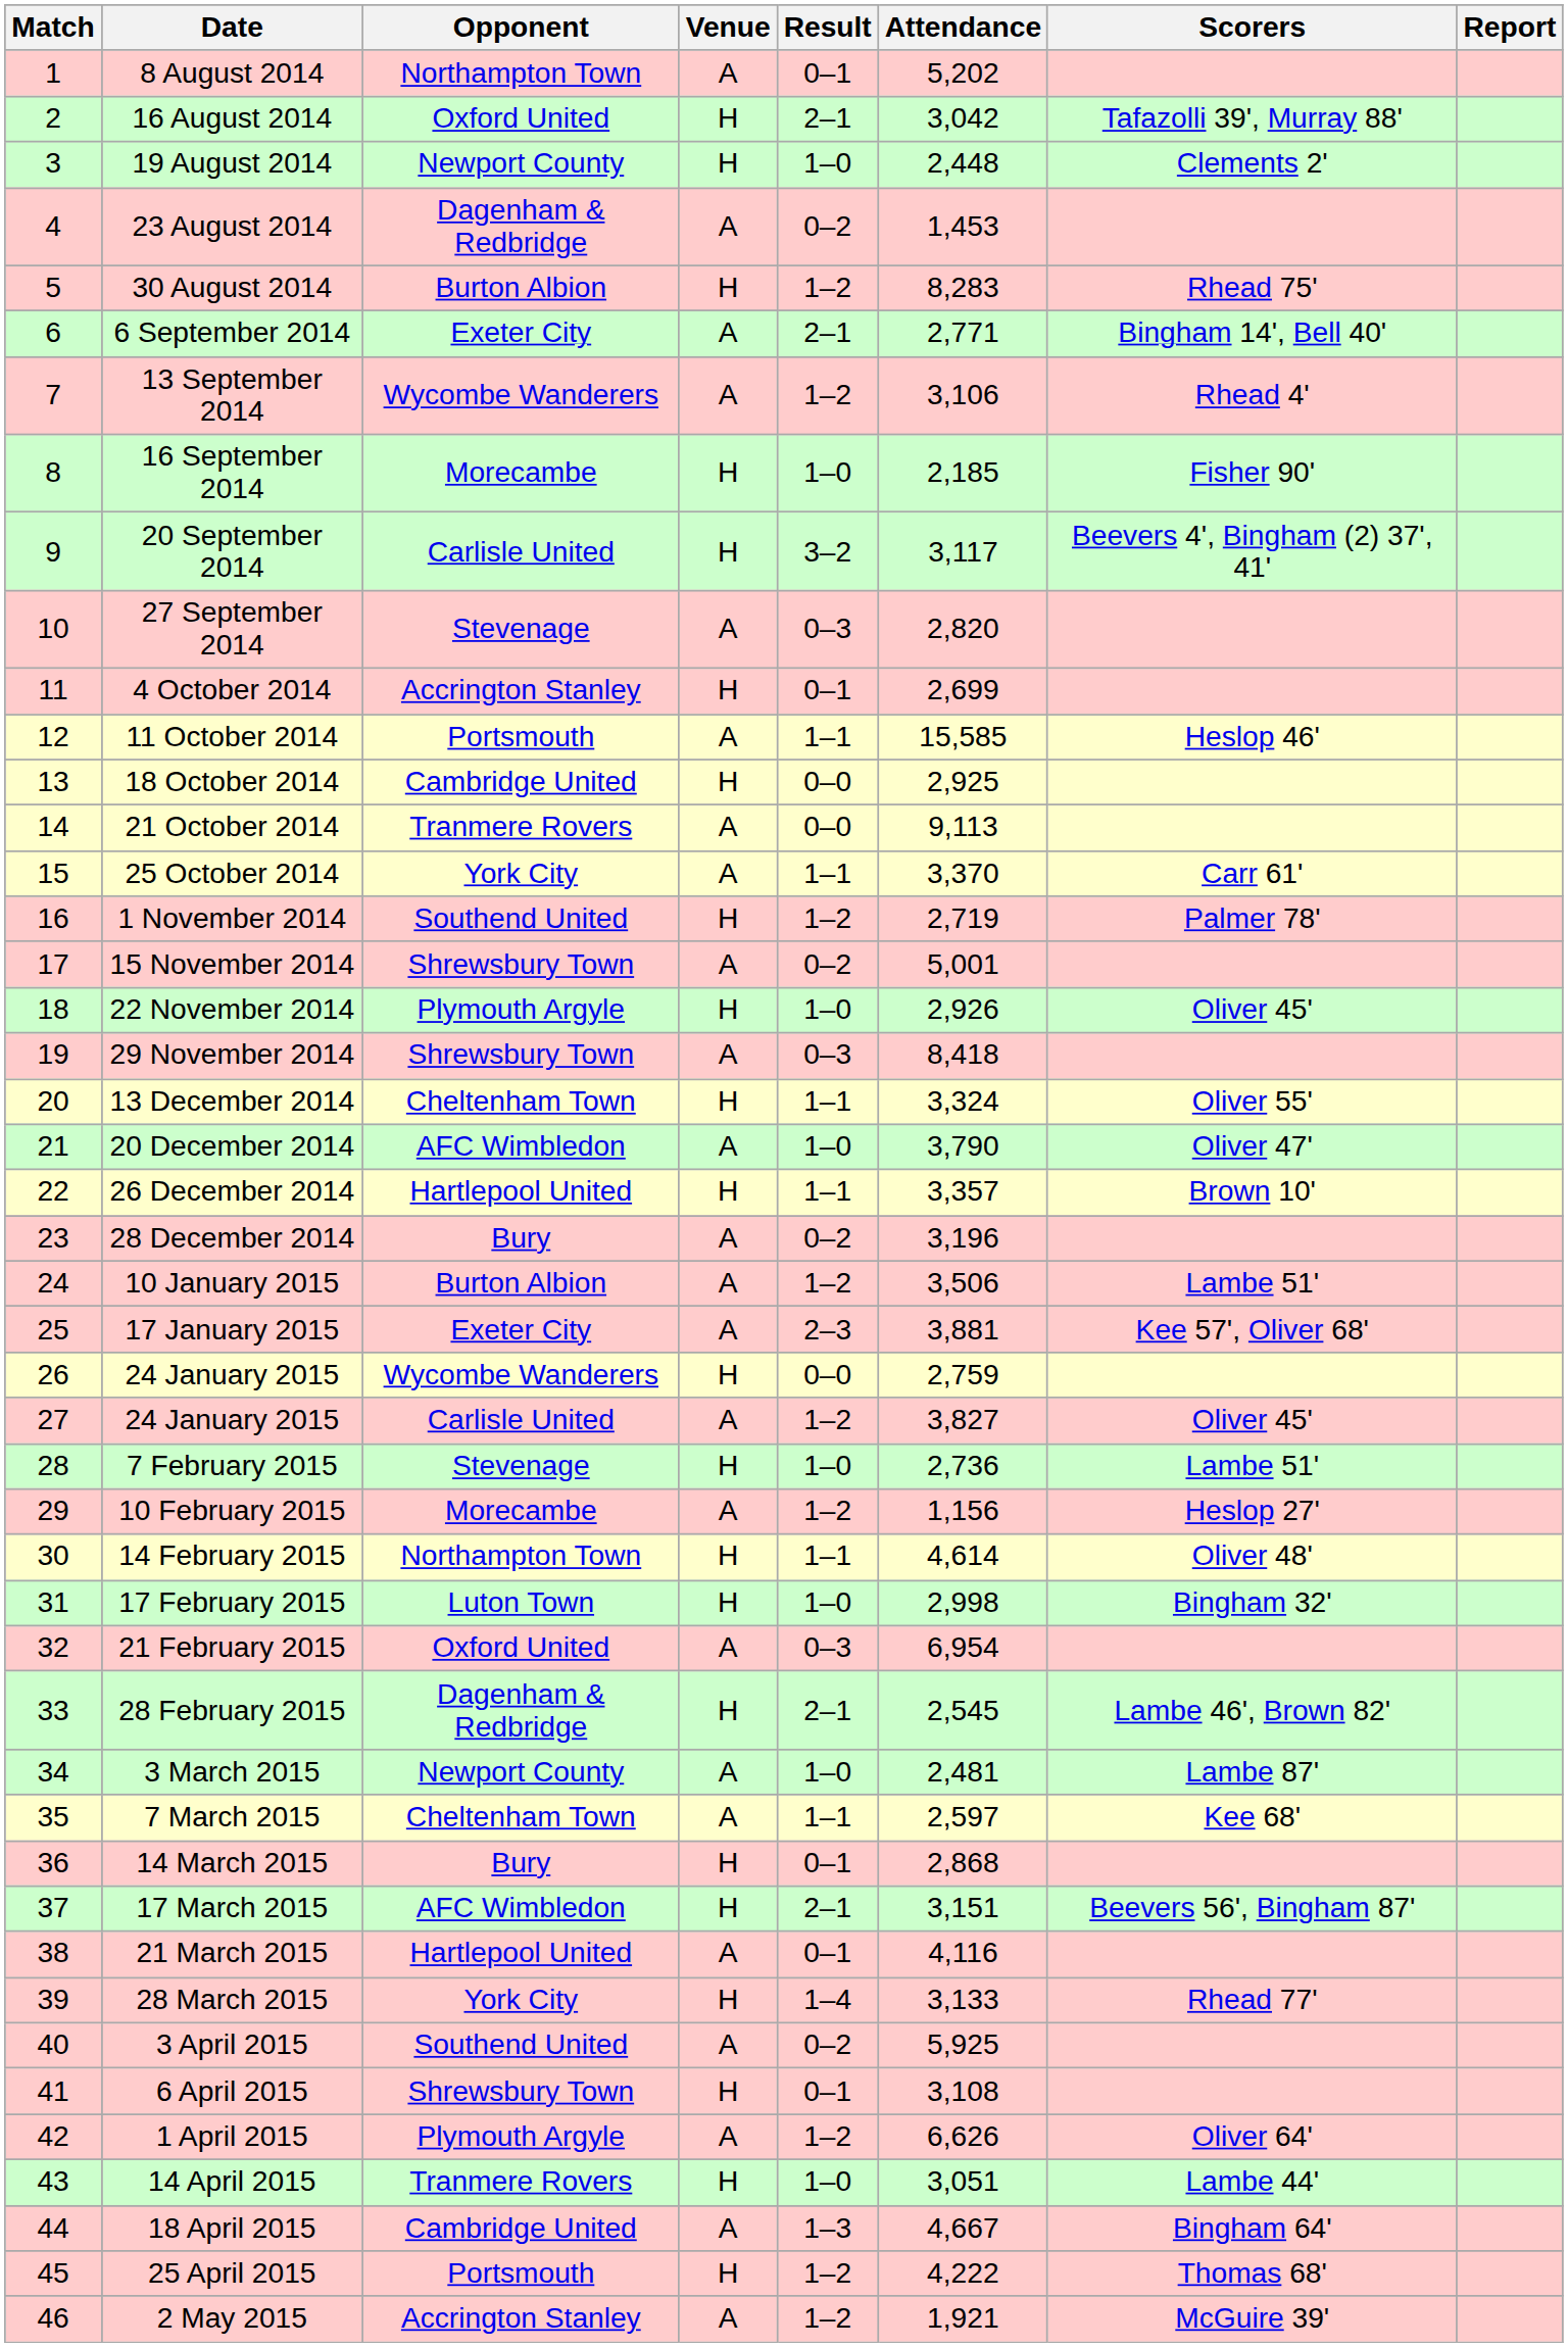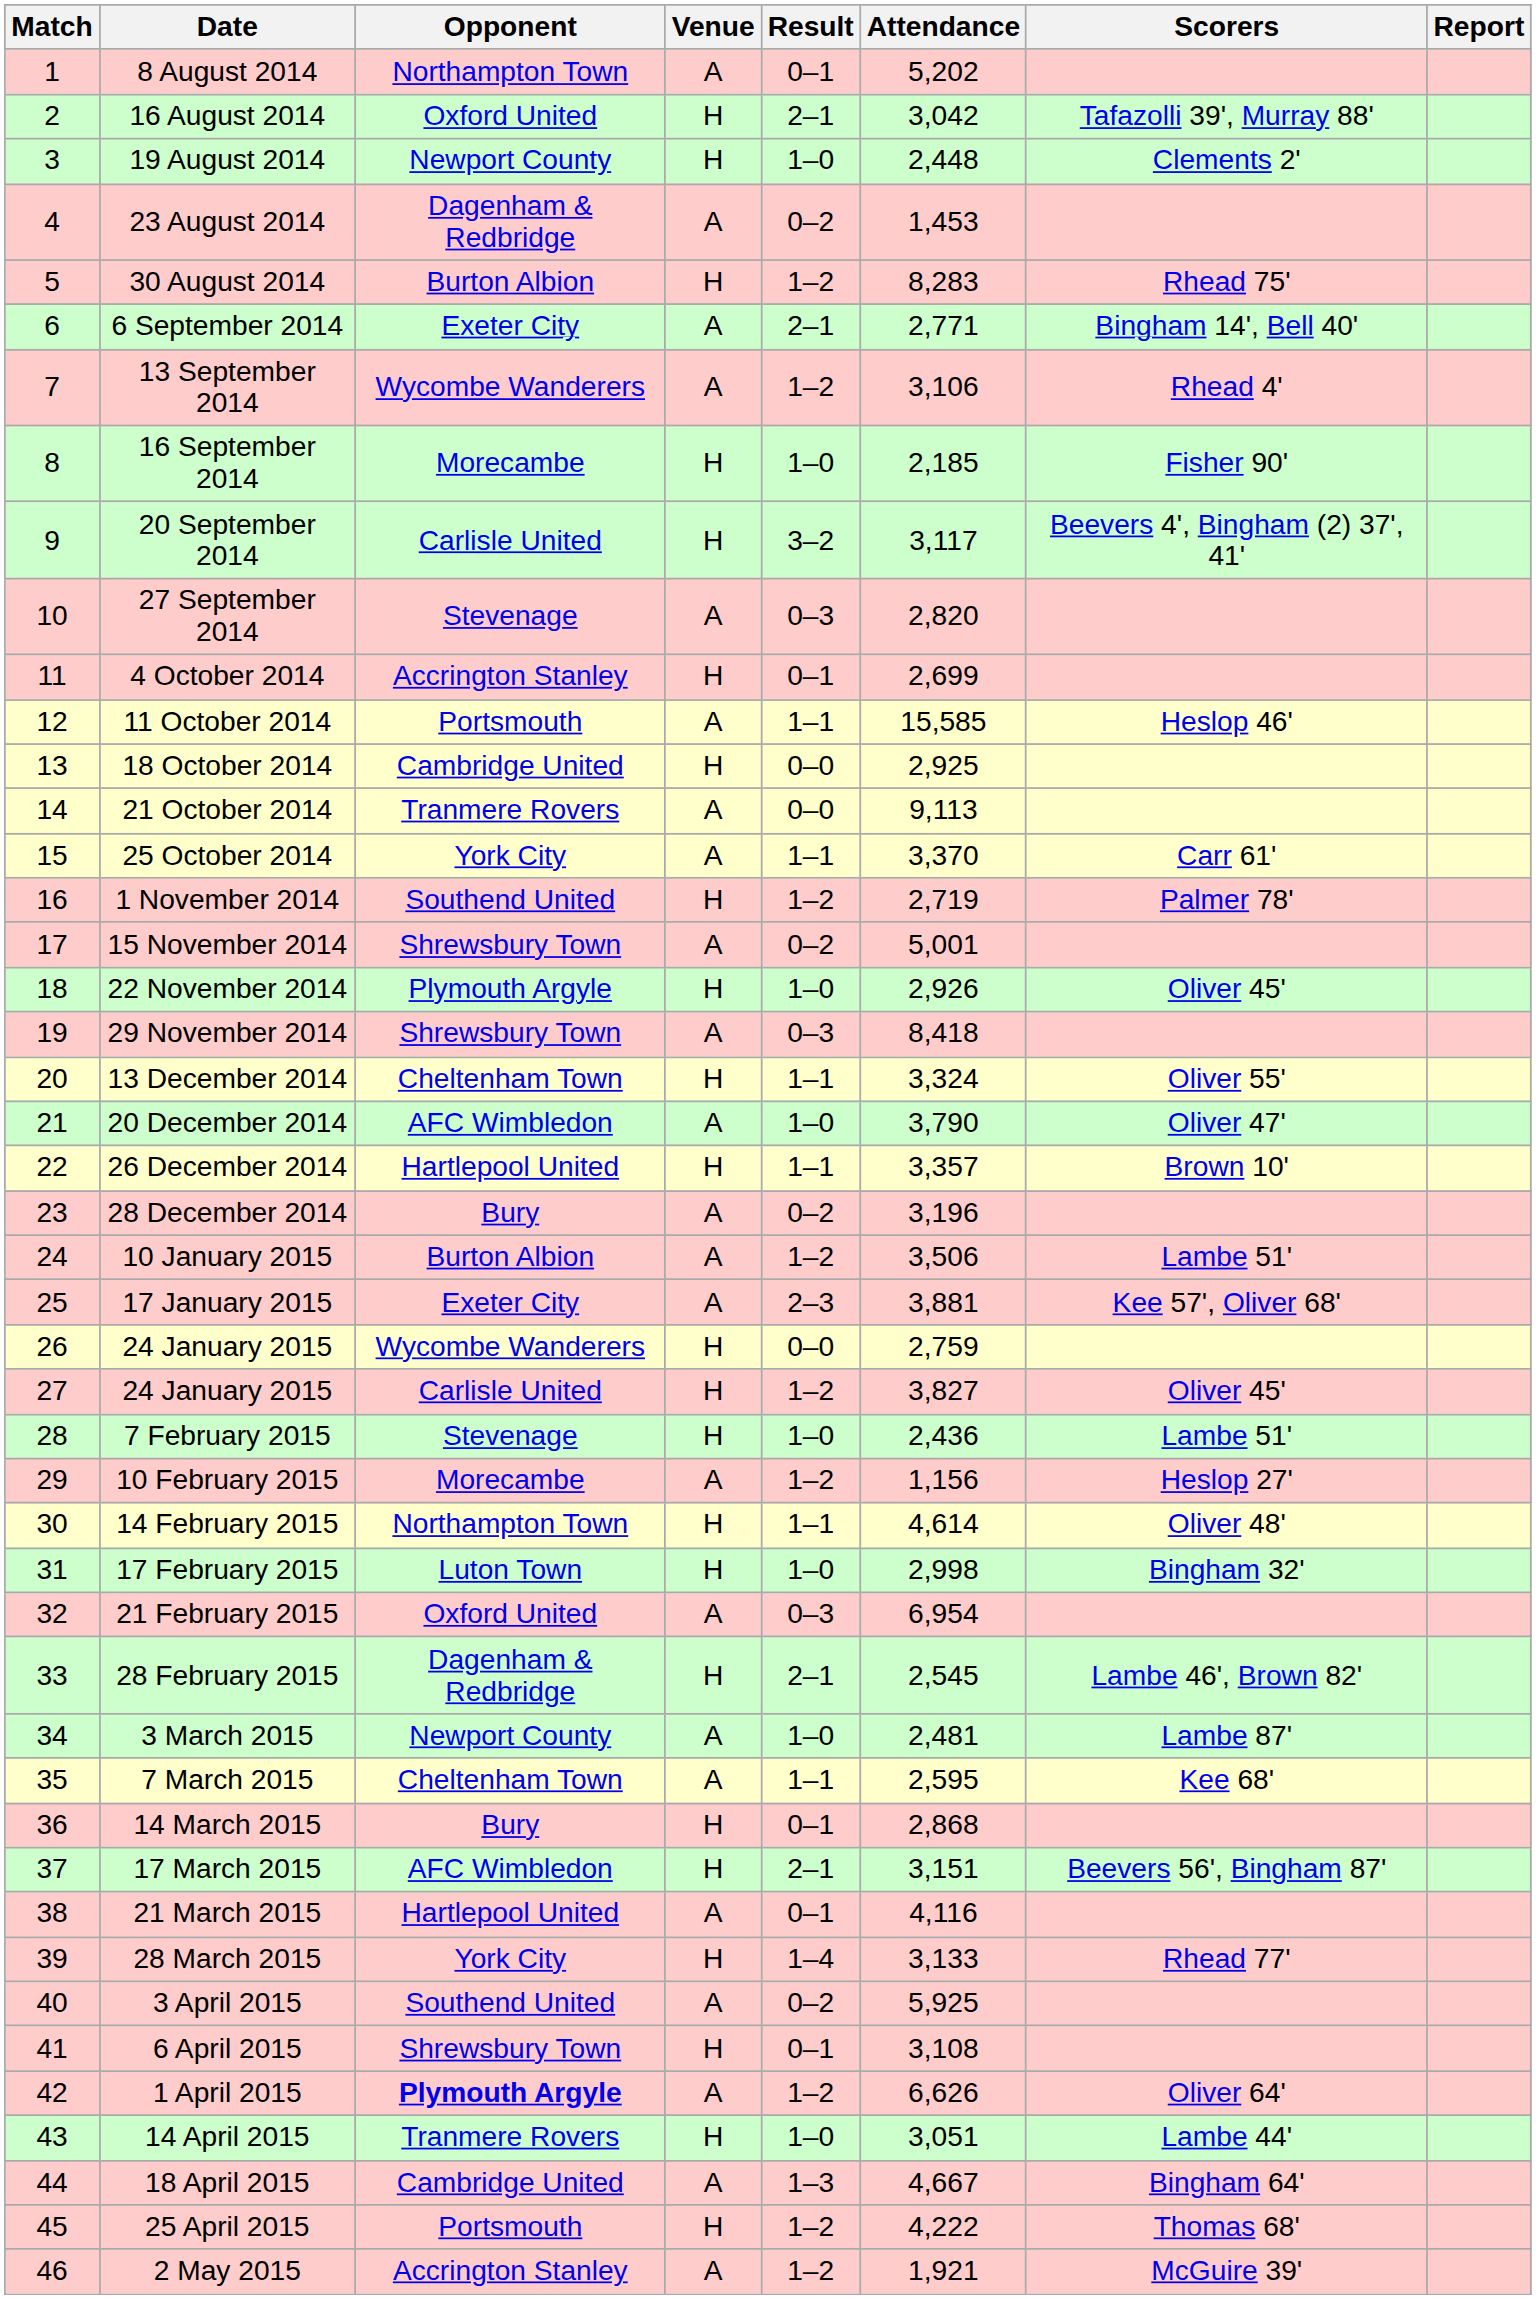27 / 24 January 2015 | Venue: A -> H
7 February 2015 | Attendance: 2,736 -> 2,436
7 March 2015 | Attendance: 2,597 -> 2,595
1 April 2015 | Opponent: normal -> bold
